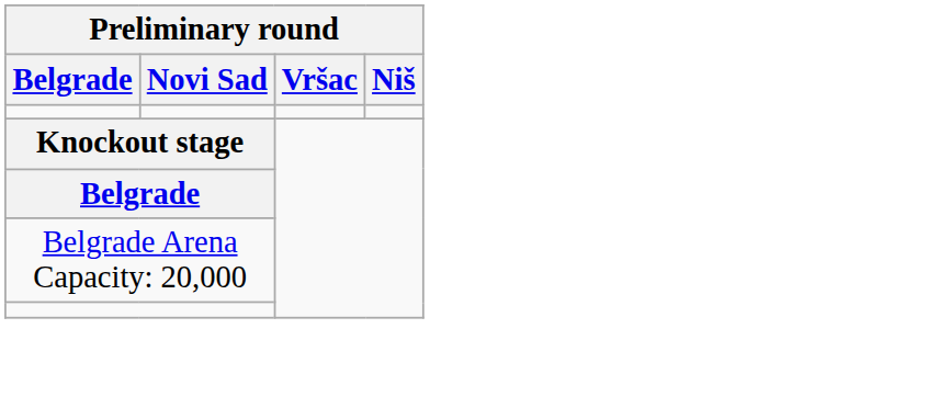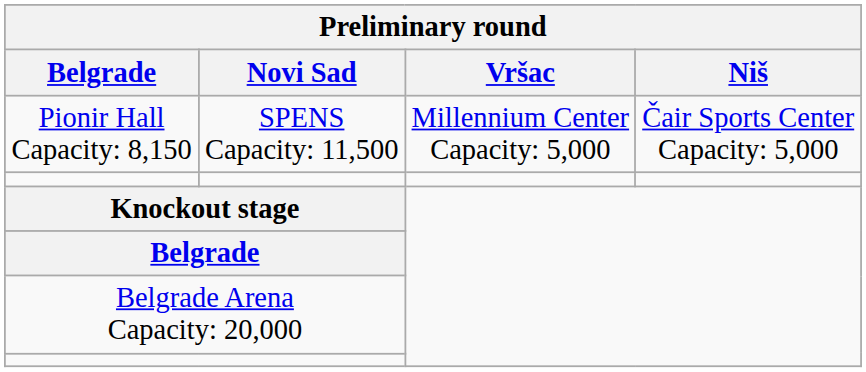+ row: Pionir Hall Capacity: 8,150 | SPENS Capacity: 11,500 | Millennium Center Capacity: 5,000 | Čair Sports Center Capacity: 5,000
